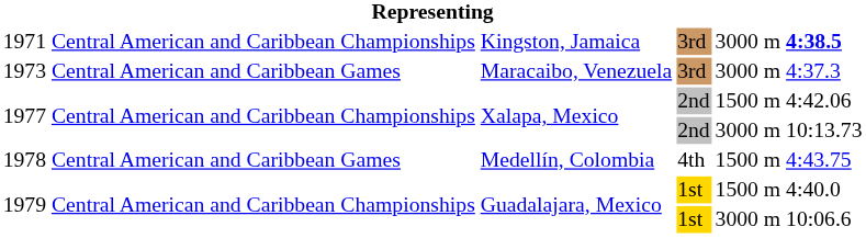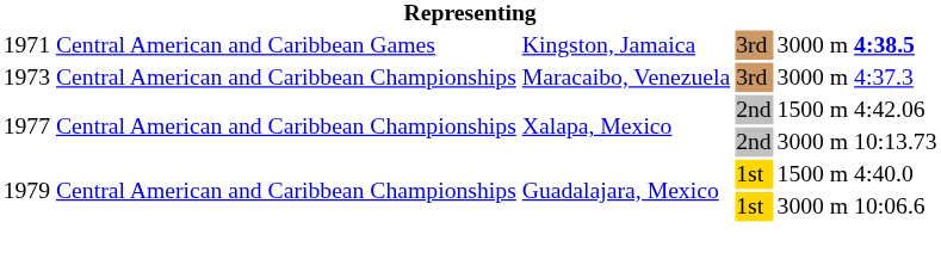1971 | column 2: Central American and Caribbean Championships -> Central American and Caribbean Games
1973 | column 2: Central American and Caribbean Games -> Central American and Caribbean Championships
- row: 1978 | Central American and Caribbean Games | Medellín, Colombia | 4th | 1500 m | 4:43.75
